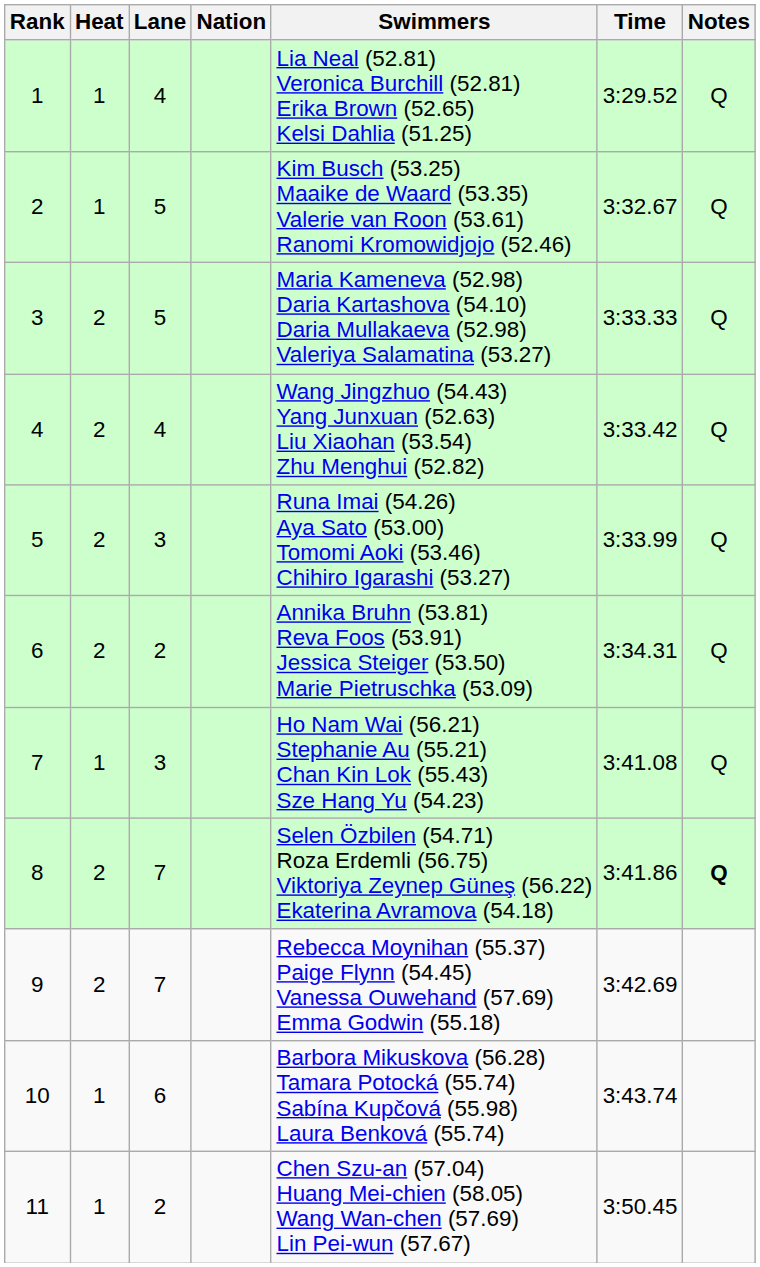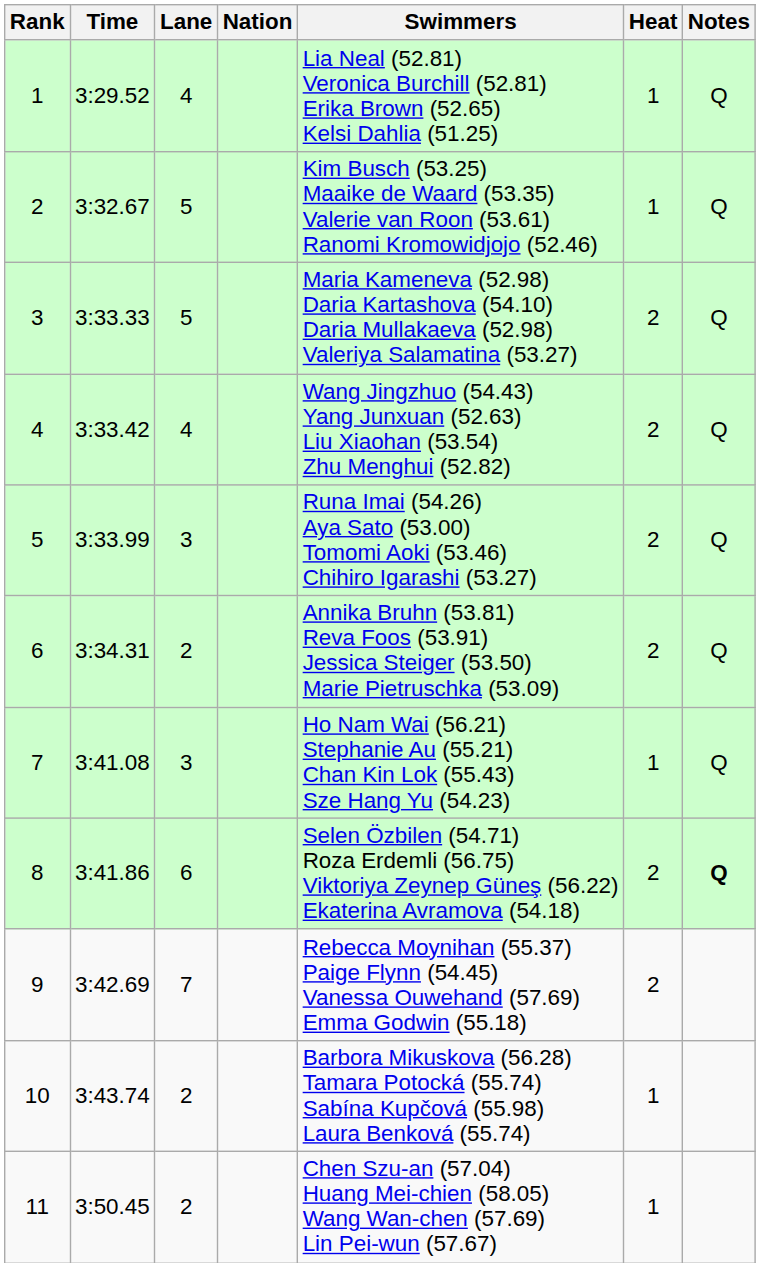columns swapped: Heat <-> Time
8 | Lane: 7 -> 6
10 | Lane: 6 -> 2
